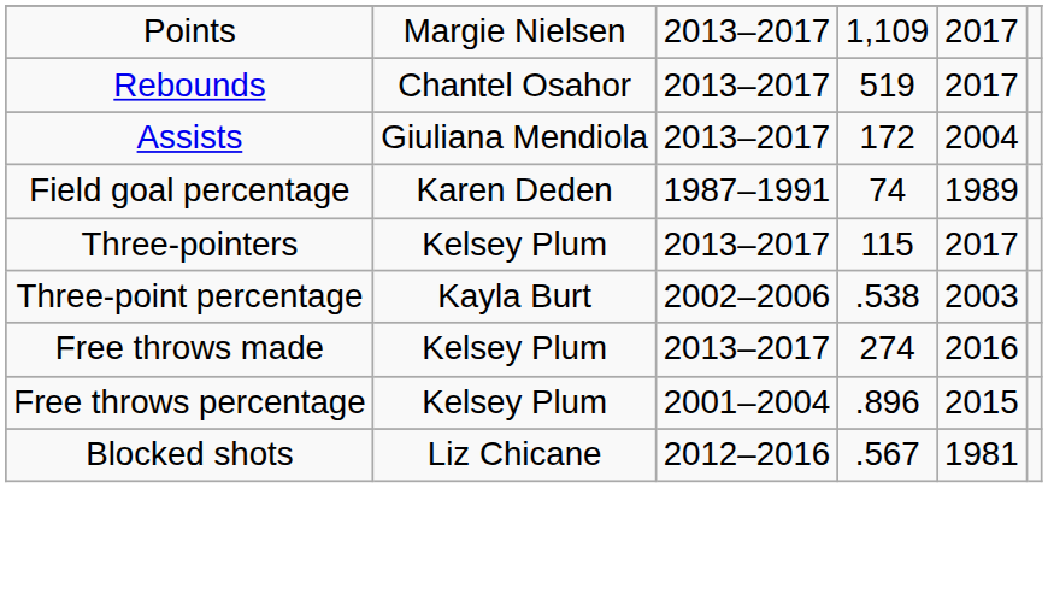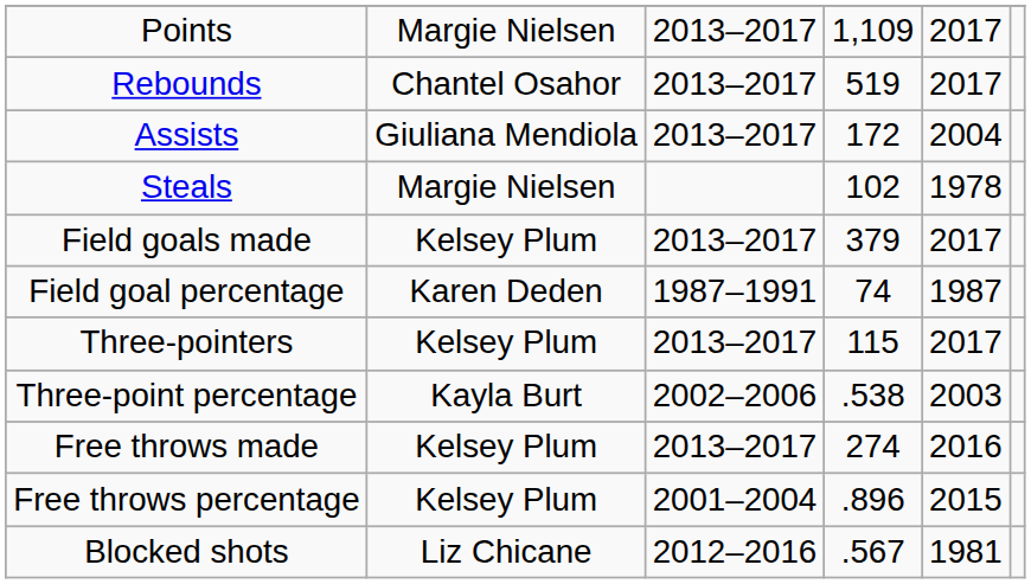+ row: Steals | Margie Nielsen | 102 | 1978
+ row: Field goals made | Kelsey Plum | 2013–2017 | 379 | 2017
Field goal percentage | column 5: 1989 -> 1987
